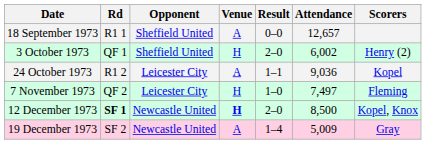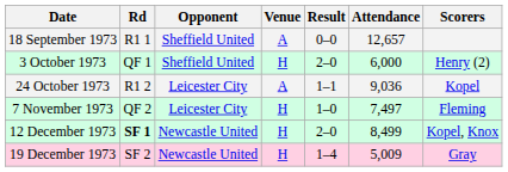3 October 1973 | Attendance: 6,002 -> 6,000
12 December 1973 | Venue: bold -> normal
12 December 1973 | Attendance: 8,500 -> 8,499
19 December 1973 | Venue: A -> H
